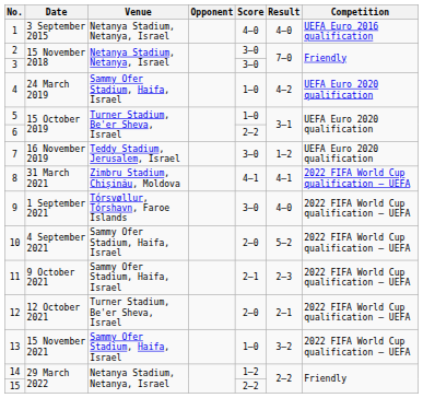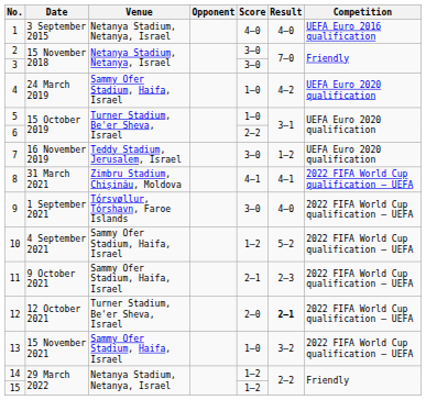10 | Score: 2–0 -> 1–2
12 | Result: normal -> bold
15 | Score: 2–2 -> 1–2
